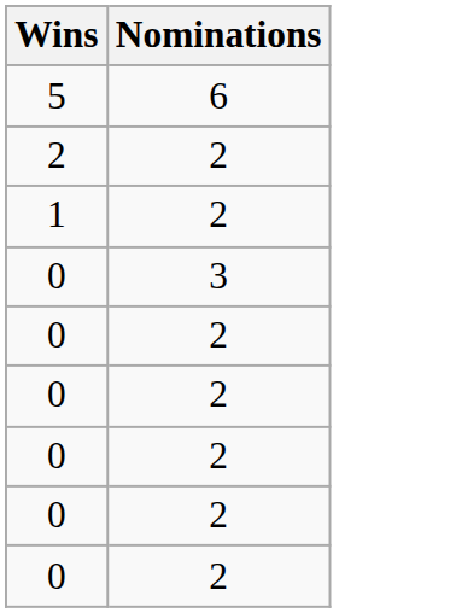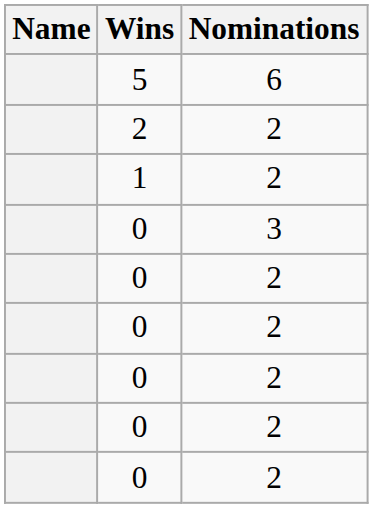+ column: Name
